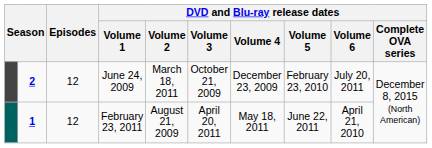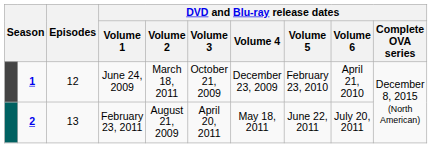June 24, 2009 | column 2: 2 -> 1
June 24, 2009 | DVD and Blu-ray release dates / Volume 6: July 20, 2011 -> April 21, 2010
February 23, 2011 | column 2: 1 -> 2
February 23, 2011 | Episodes: 12 -> 13
February 23, 2011 | DVD and Blu-ray release dates / Volume 6: April 21, 2010 -> July 20, 2011
